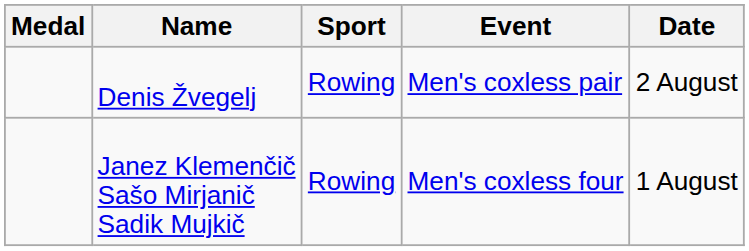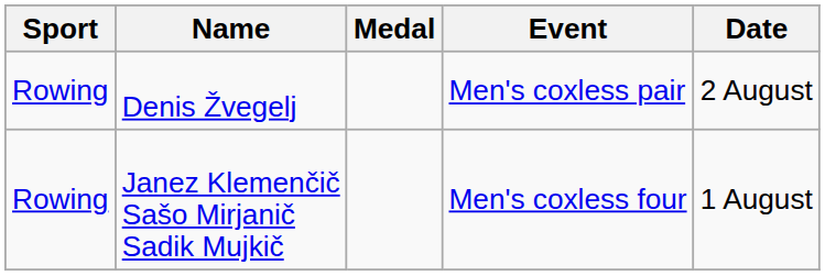columns swapped: Medal <-> Sport
